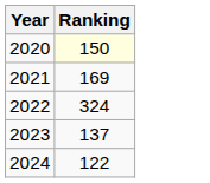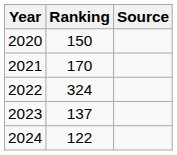+ column: Source
2020 | Ranking: lightyellow background -> no background
2021 | Ranking: 169 -> 170
